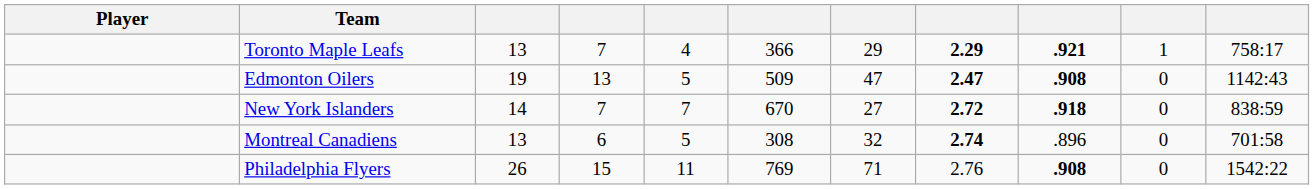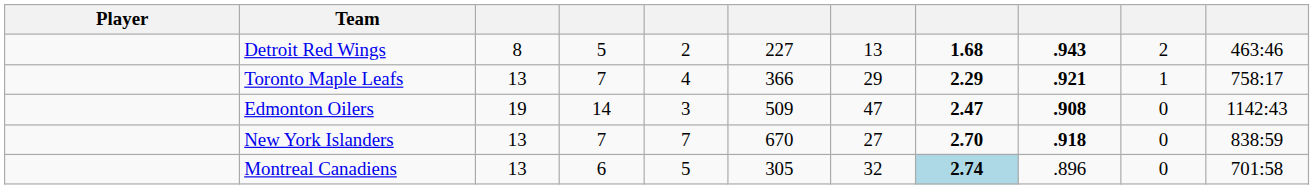+ row: Detroit Red Wings | 8 | 5 | 2 | 227 | 13 | 1.68 | .943 | 2 | 463:46
Edmonton Oilers | column 4: 13 -> 14
Edmonton Oilers | column 5: 5 -> 3
New York Islanders | column 3: 14 -> 13
New York Islanders | column 8: 2.72 -> 2.70
Montreal Canadiens | column 6: 308 -> 305
Montreal Canadiens | column 8: no background -> lightblue background
- row: Philadelphia Flyers | 26 | 15 | 11 | 769 | 71 | 2.76 | .908 | 0 | 1542:22
